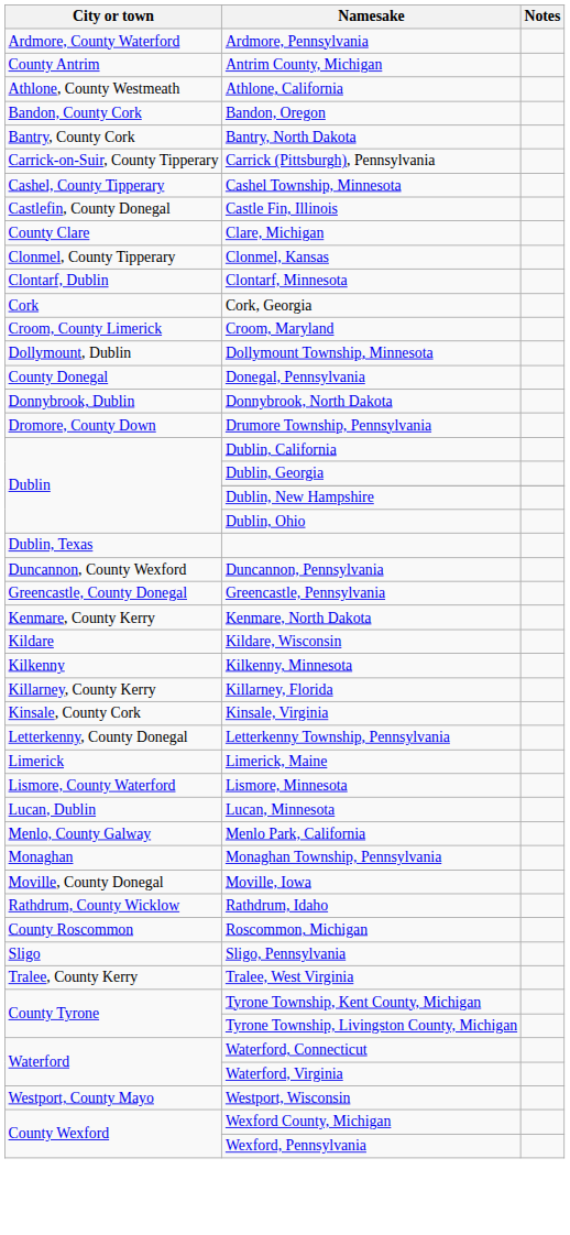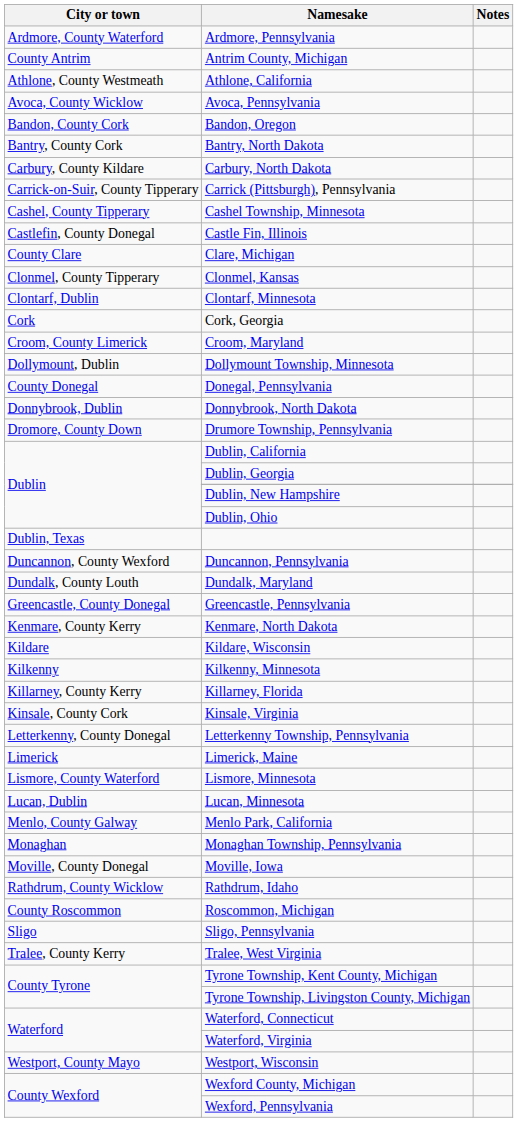+ row: Avoca, County Wicklow | Avoca, Pennsylvania
+ row: Carbury, County Kildare | Carbury, North Dakota
+ row: Dundalk, County Louth | Dundalk, Maryland
